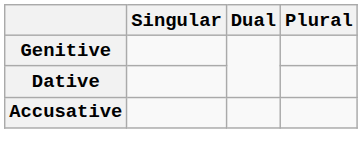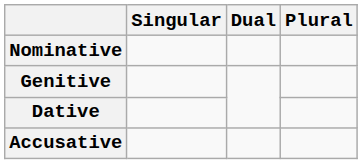+ row: Nominative
